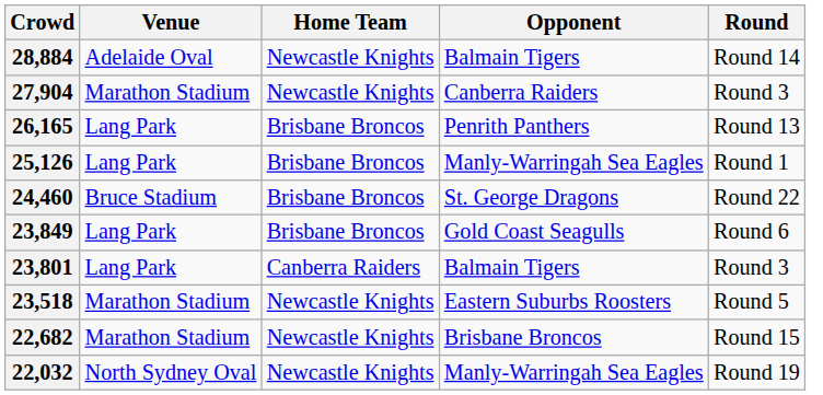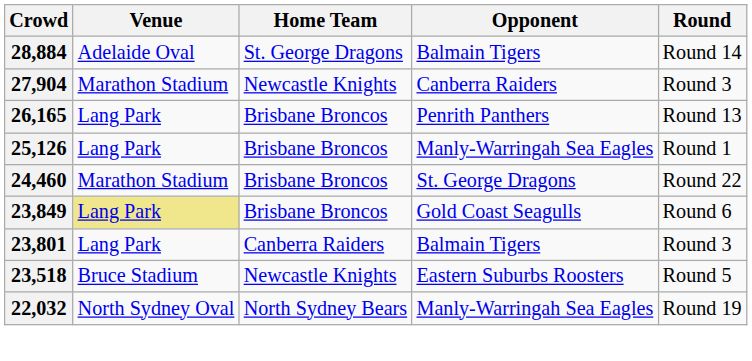28,884 | Home Team: Newcastle Knights -> St. George Dragons
24,460 | Venue: Bruce Stadium -> Marathon Stadium
23,849 | Venue: no background -> khaki background
23,518 | Venue: Marathon Stadium -> Bruce Stadium
- row: 22,682 | Marathon Stadium | Newcastle Knights | Brisbane Broncos | Round 15
22,032 | Home Team: Newcastle Knights -> North Sydney Bears
